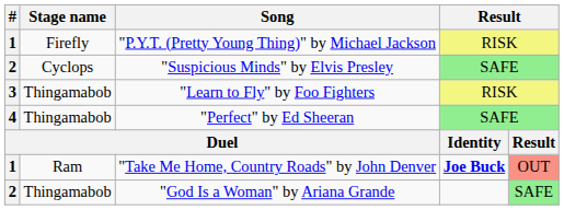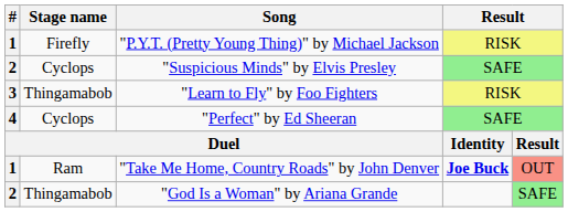"Perfect" by Ed Sheeran | Stage name: Thingamabob -> Cyclops
